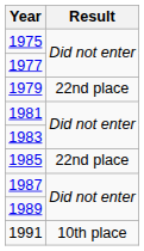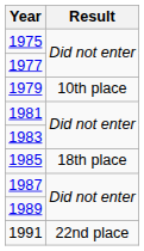1979 | Result: 22nd place -> 10th place
1985 | Result: 22nd place -> 18th place
1991 | Result: 10th place -> 22nd place
